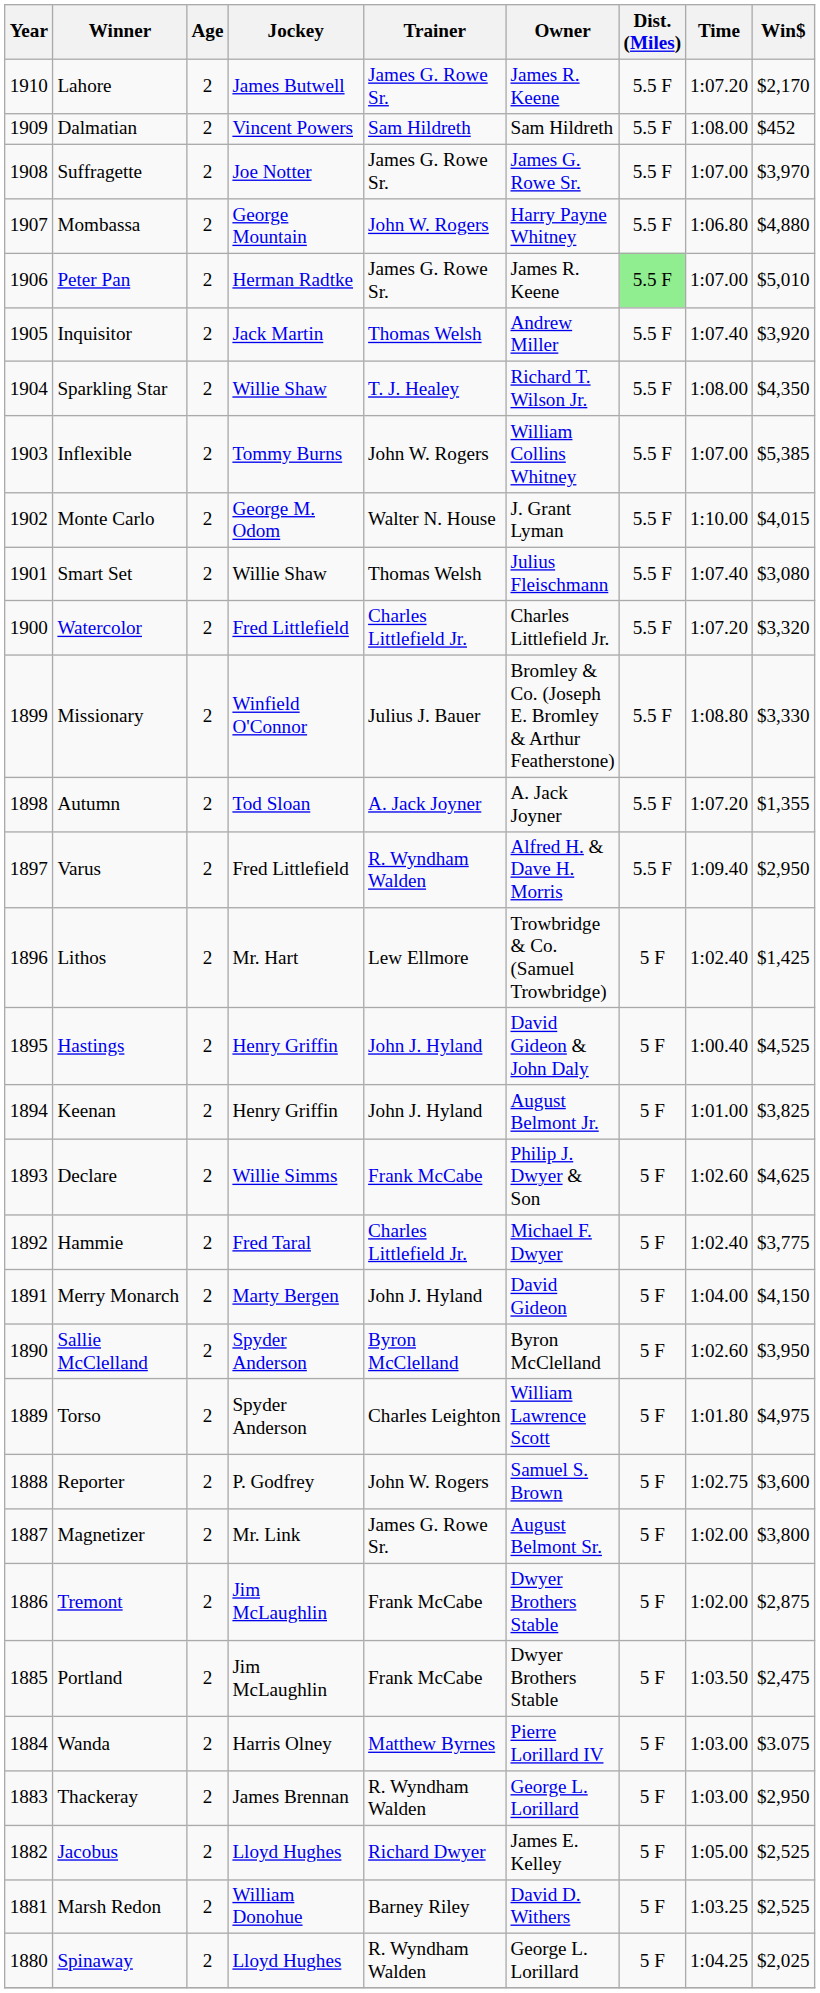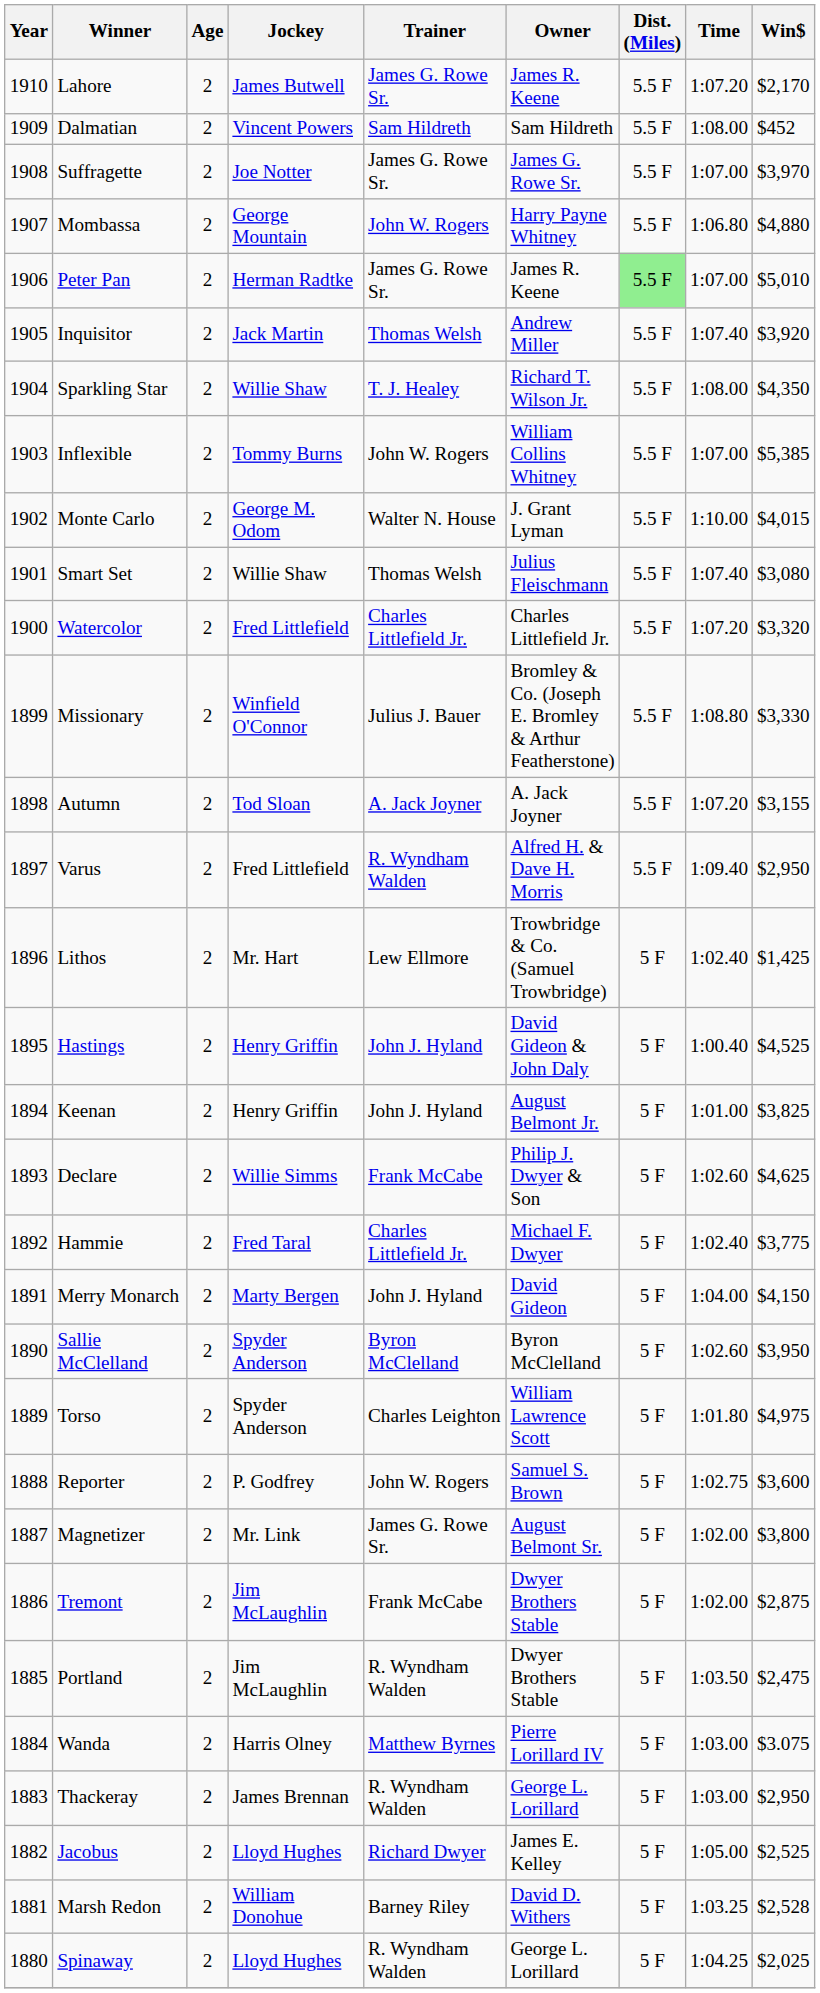Autumn | Win$: $1,355 -> $3,155
Portland | Trainer: Frank McCabe -> R. Wyndham Walden
Marsh Redon | Win$: $2,525 -> $2,528
